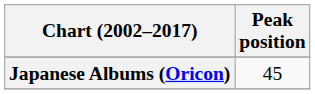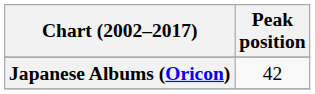Japanese Albums (Oricon) | Peak position: 45 -> 42
